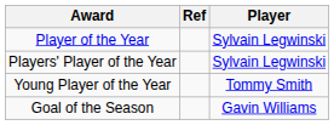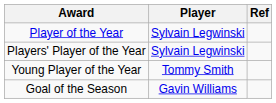columns swapped: Player <-> Ref
